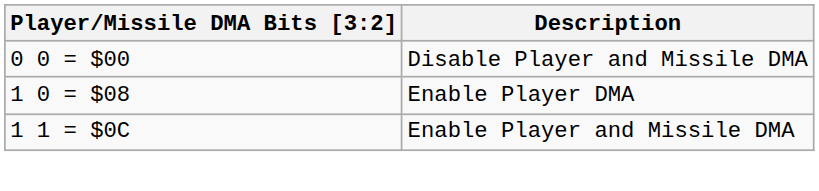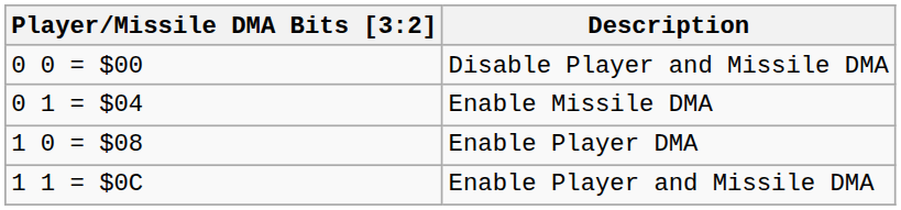+ row: 0 1 = $04 | Enable Missile DMA
